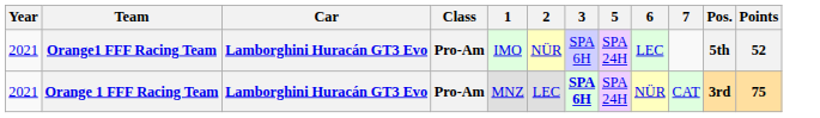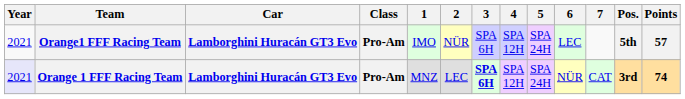+ column: 4 | SPA 12H | SPA 12H
Orange1 FFF Racing Team | Points: 52 -> 57
Orange 1 FFF Racing Team | Year: no background -> lavender background
Orange 1 FFF Racing Team | Points: 75 -> 74
